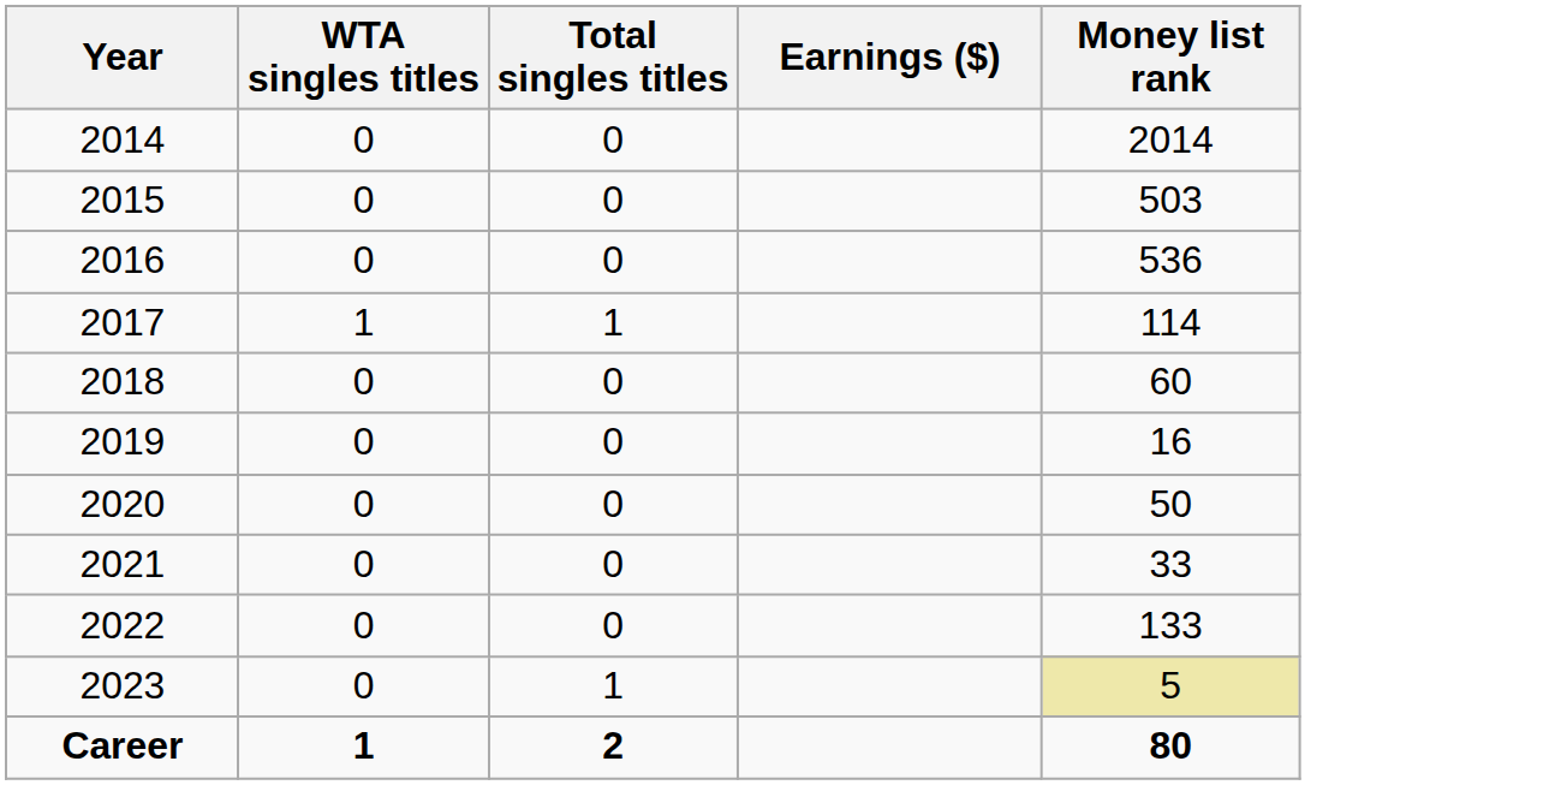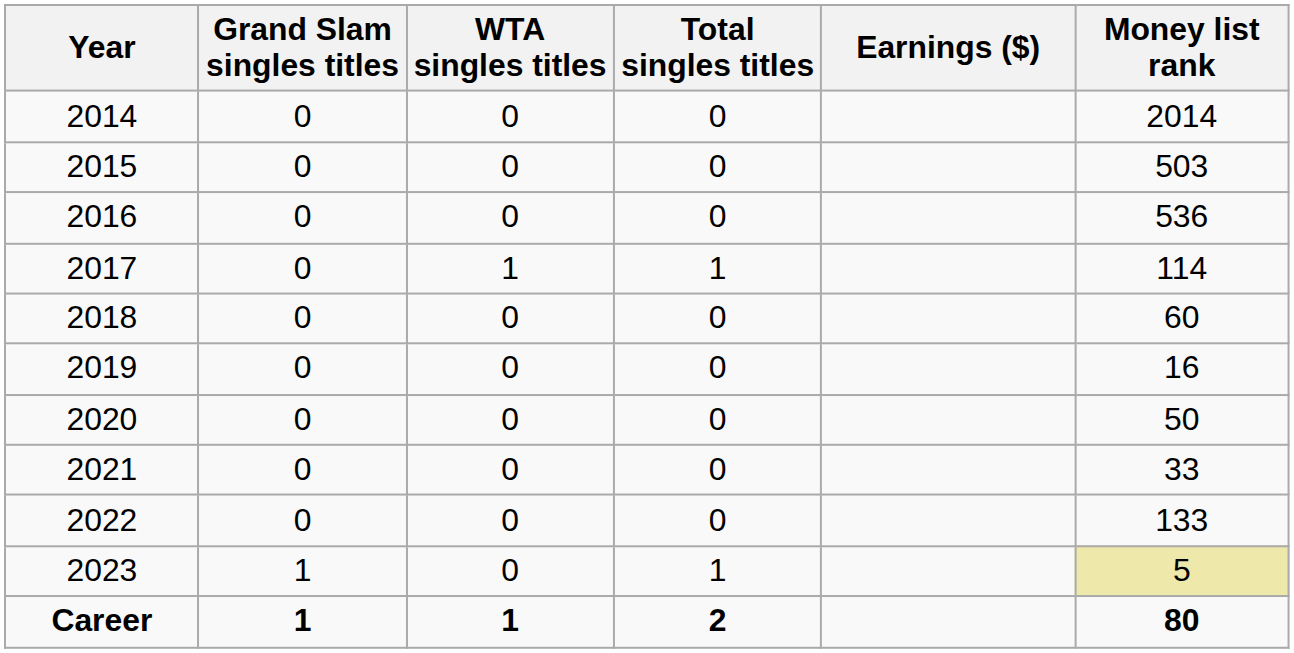+ column: Grand Slam singles titles | 0 | 0 | 0 | 0 | 0 | 0 | 0 | 0 | 0 | 1 | 1
